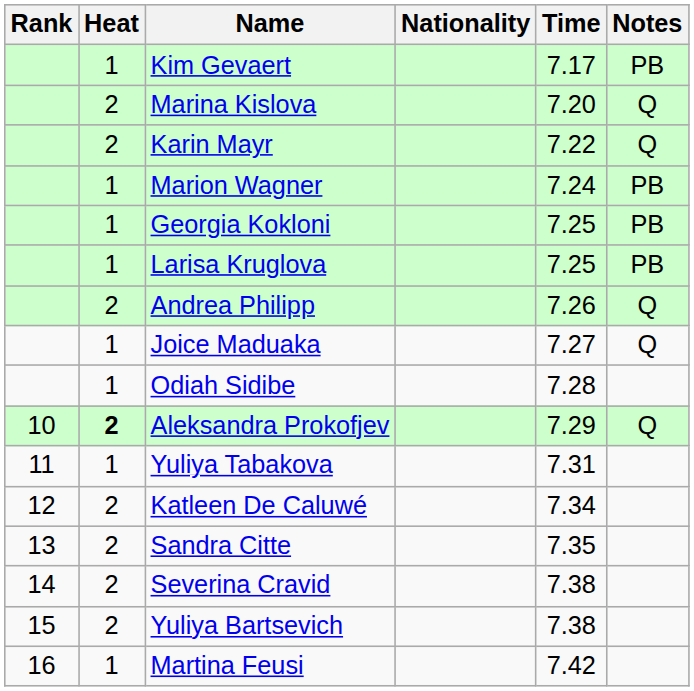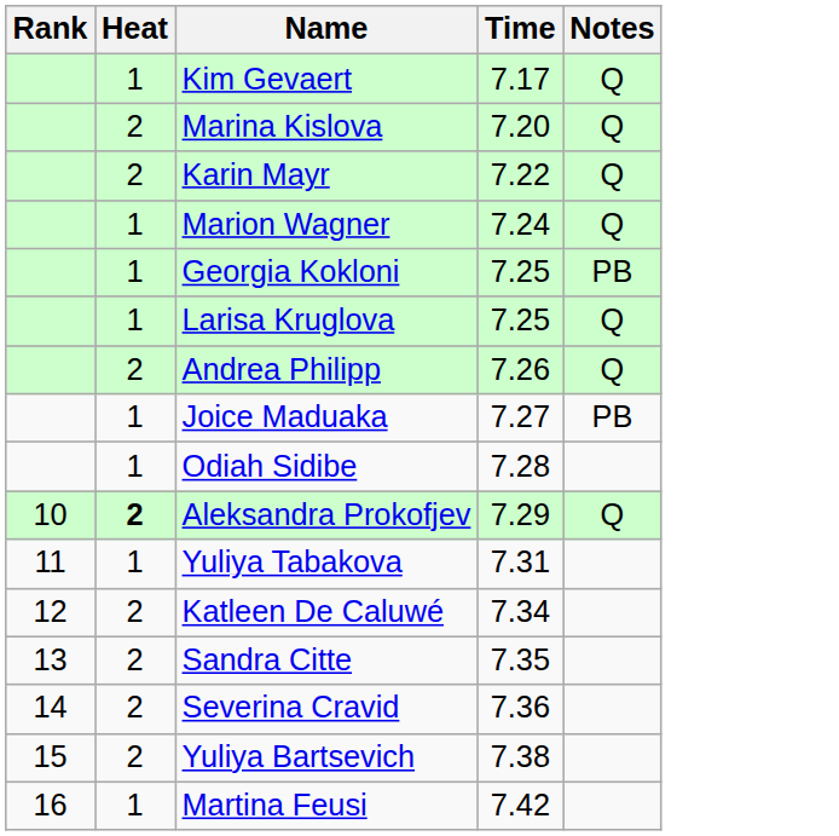- column: Nationality
Kim Gevaert | Notes: PB -> Q
Marion Wagner | Notes: PB -> Q
Larisa Kruglova | Notes: PB -> Q
Joice Maduaka | Notes: Q -> PB
Severina Cravid | Time: 7.38 -> 7.36
